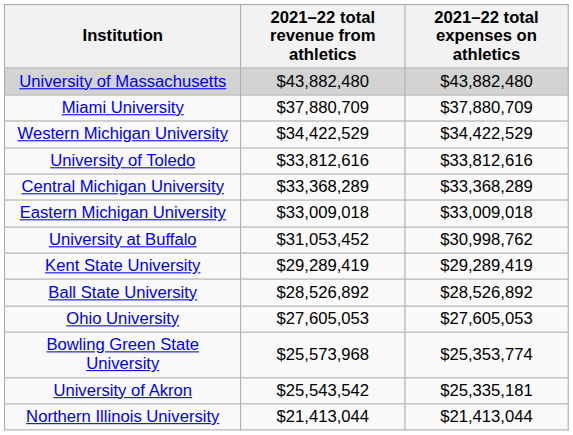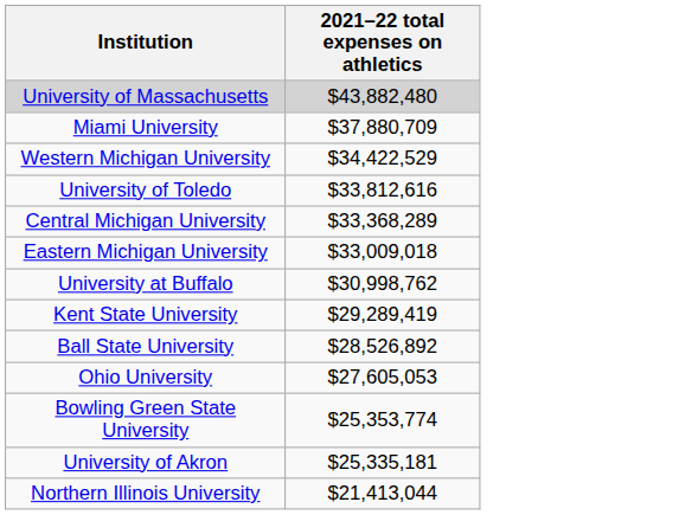- column: 2021–22 total revenue from athletics | $43,882,480 | $37,880,709 | $34,422,529 | $33,812,616 | $33,368,289 | $33,009,018 | $31,053,452 | $29,289,419 | $28,526,892 | $27,605,053 | $25,573,968 | $25,543,542 | $21,413,044
